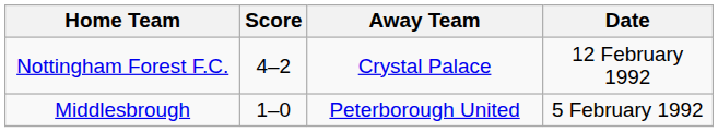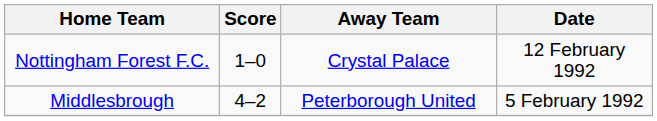Nottingham Forest F.C. | Score: 4–2 -> 1–0
Middlesbrough | Score: 1–0 -> 4–2
